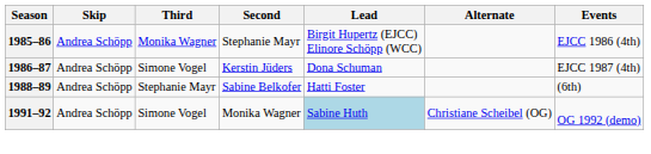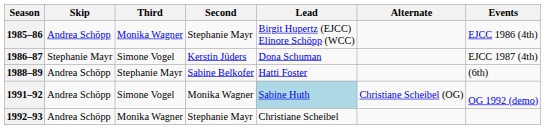1986–87 | Skip: Andrea Schöpp -> Stephanie Mayr
+ row: 1992–93 | Andrea Schöpp | Monika Wagner | Stephanie Mayr | Christiane Scheibel
